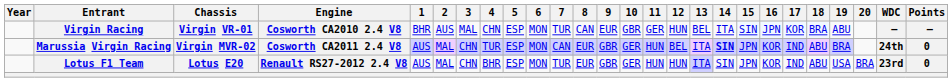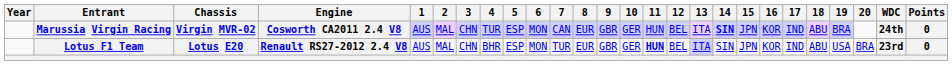- row: Virgin Racing | Virgin VR-01 | Cosworth CA2010 2.4 V8 | BHR | AUS | MAL | CHN | ESP | MON | TUR | CAN | EUR | GBR | GER | HUN | BEL | ITA | SIN | JPN | KOR | BRA | ABU | – | –
Lotus F1 Team | 11: normal -> bold
Lotus F1 Team | 12: HUN -> BEL
